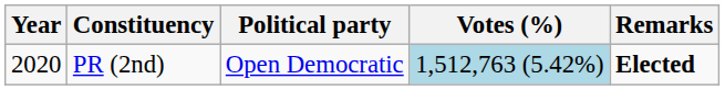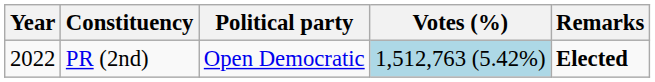PR (2nd) | Year: 2020 -> 2022
